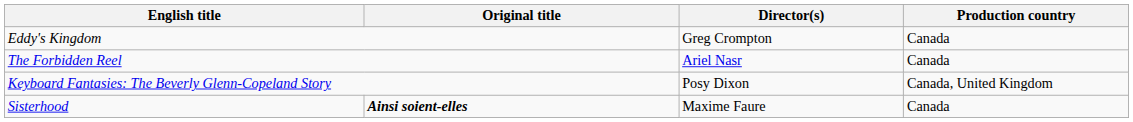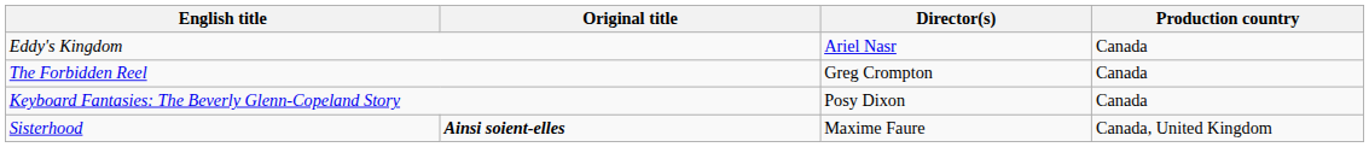Eddy's Kingdom | Director(s): Greg Crompton -> Ariel Nasr
The Forbidden Reel | Director(s): Ariel Nasr -> Greg Crompton
Keyboard Fantasies: The Beverly Glenn-Copeland Story | Production country: Canada, United Kingdom -> Canada
Sisterhood | Production country: Canada -> Canada, United Kingdom
